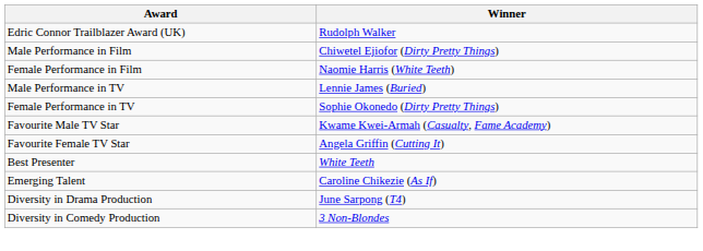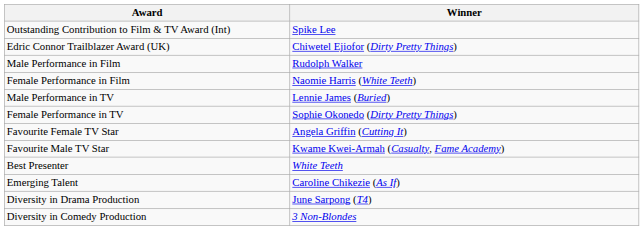+ row: Outstanding Contribution to Film & TV Award (Int) | Spike Lee
Edric Connor Trailblazer Award (UK) | Winner: Rudolph Walker -> Chiwetel Ejiofor (Dirty Pretty Things)
Male Performance in Film | Winner: Chiwetel Ejiofor (Dirty Pretty Things) -> Rudolph Walker
rows swapped: Favourite Female TV Star <-> Favourite Male TV Star
